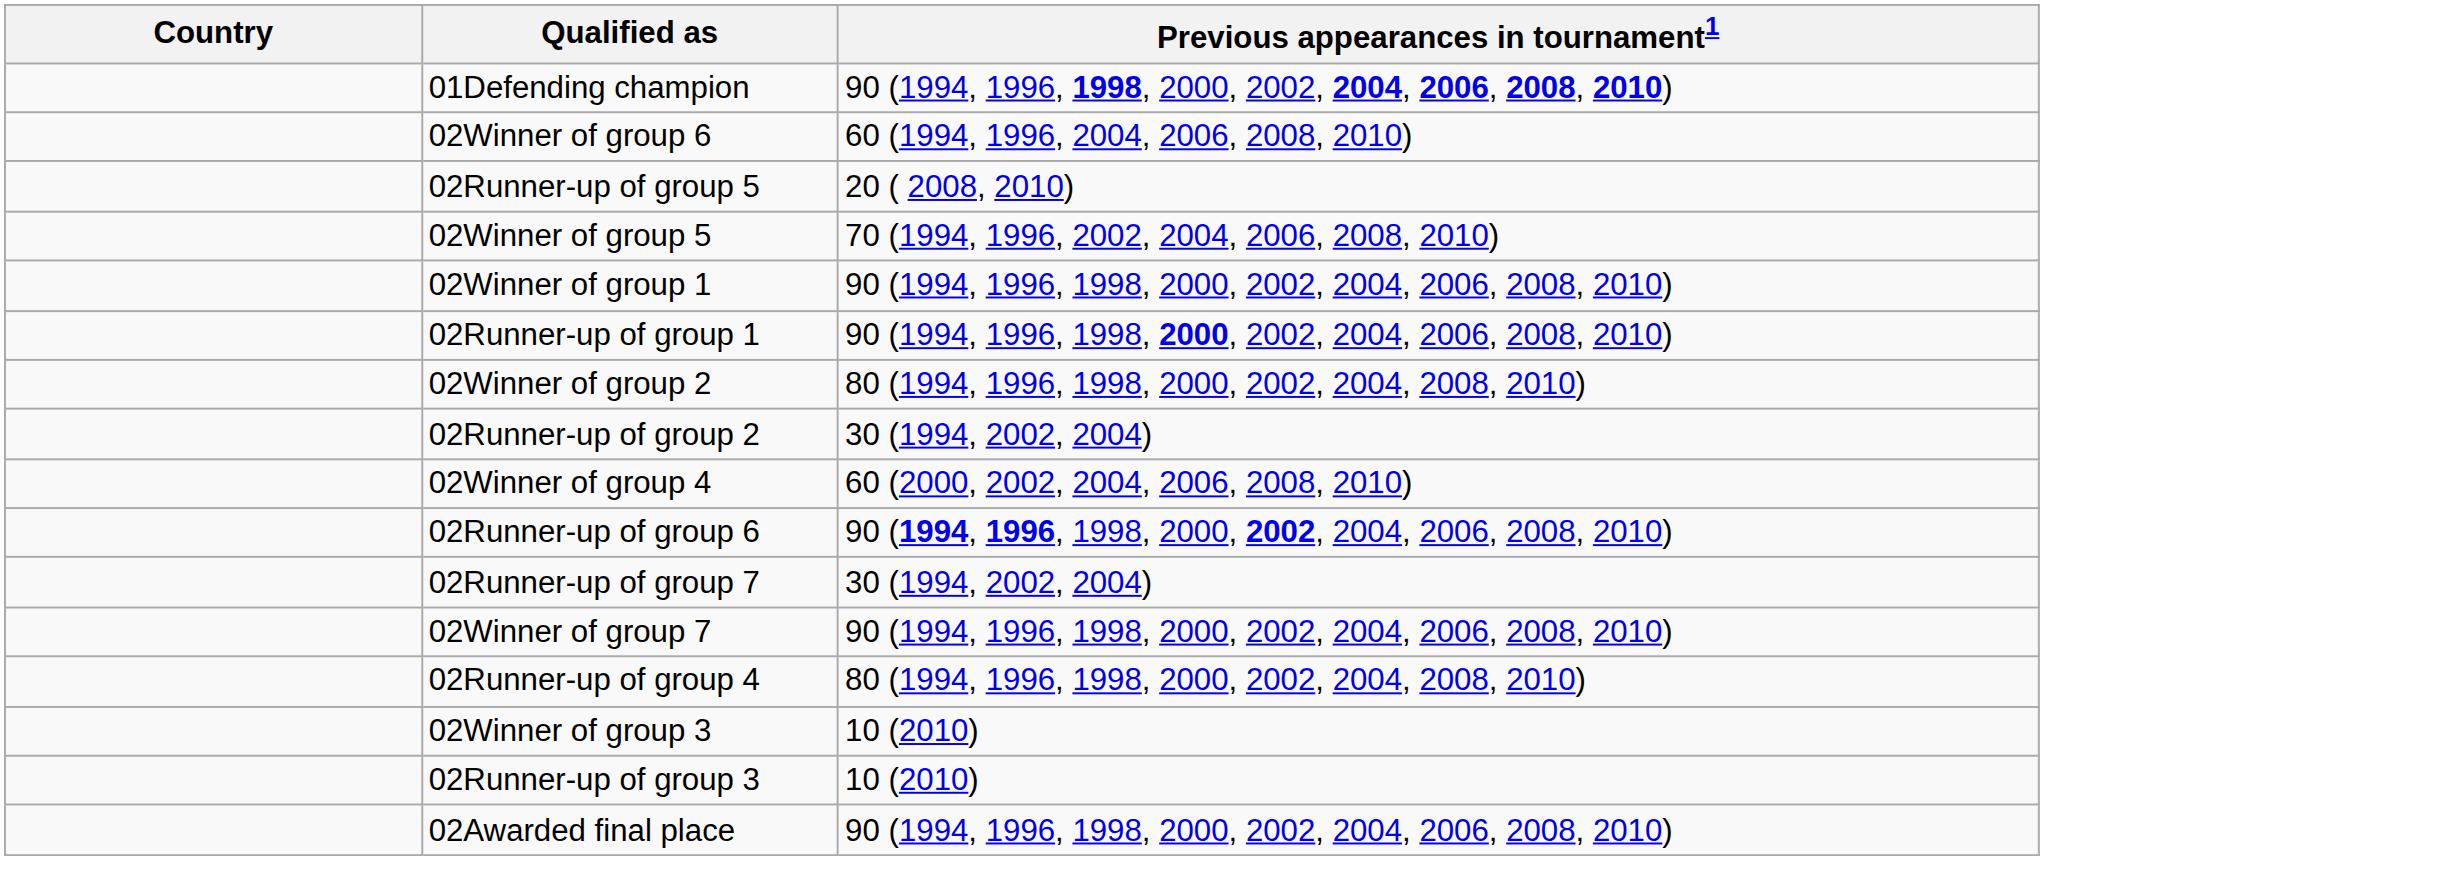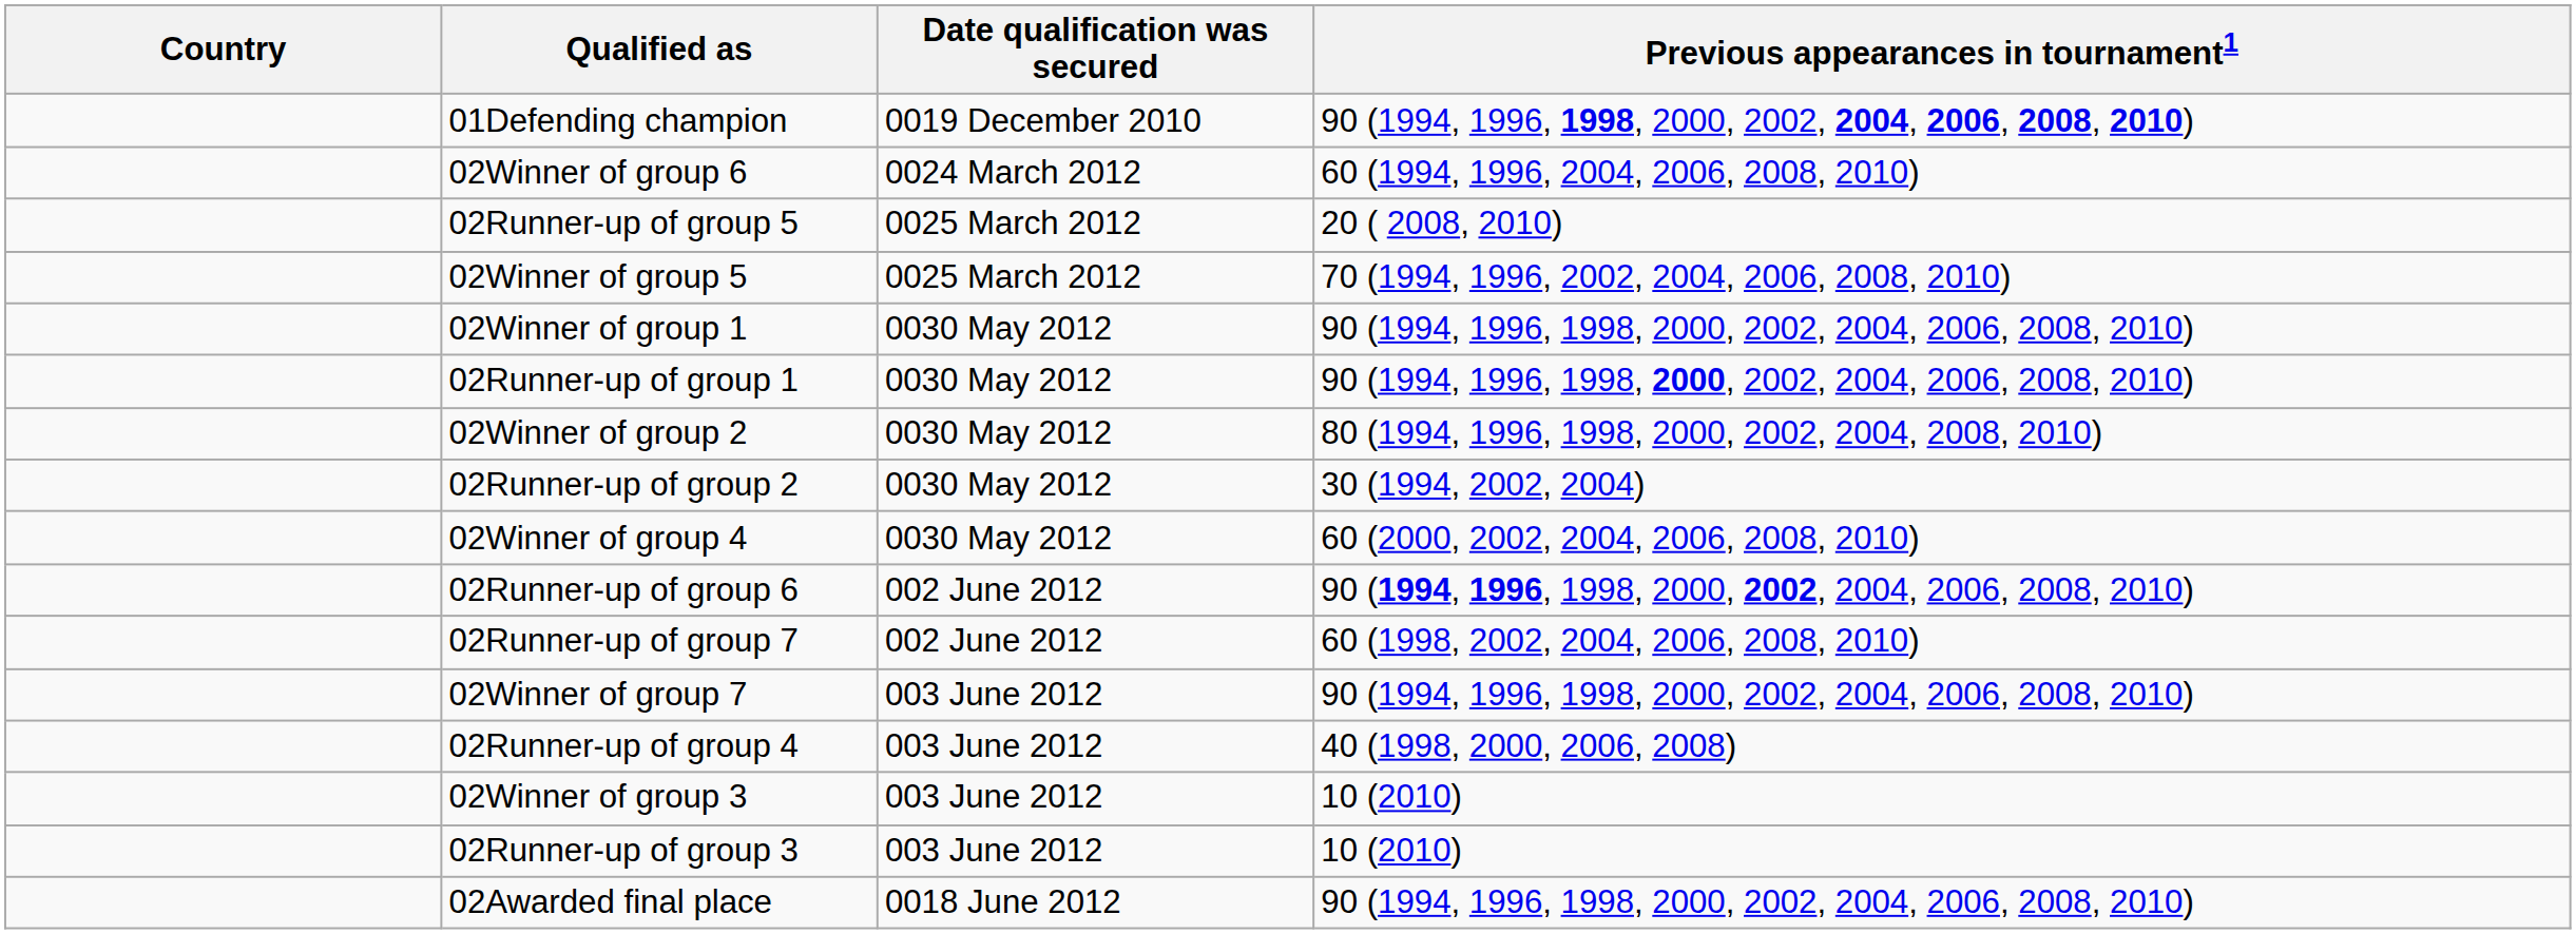+ column: Date qualification was secured | 0019 December 2010 | 0024 March 2012 | 0025 March 2012 | 0025 March 2012 | 0030 May 2012 | 0030 May 2012 | 0030 May 2012 | 0030 May 2012 | 0030 May 2012 | 002 June 2012 | 002 June 2012 | 003 June 2012 | 003 June 2012 | 003 June 2012 | 003 June 2012 | 0018 June 2012
02Runner-up of group 7 | Previous appearances in tournament1: 30 (1994, 2002, 2004) -> 60 (1998, 2002, 2004, 2006, 2008, 2010)
02Runner-up of group 4 | Previous appearances in tournament1: 80 (1994, 1996, 1998, 2000, 2002, 2004, 2008, 2010) -> 40 (1998, 2000, 2006, 2008)
